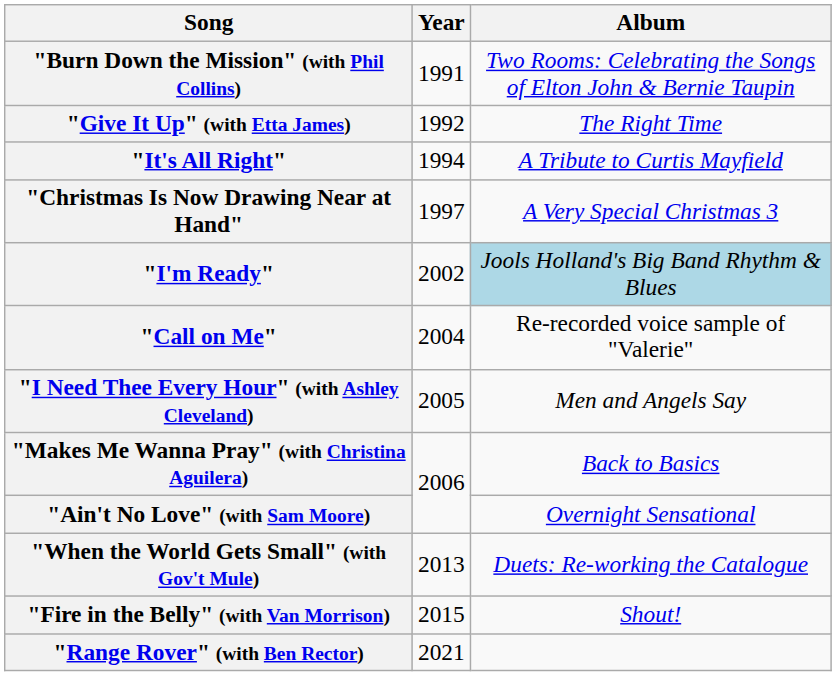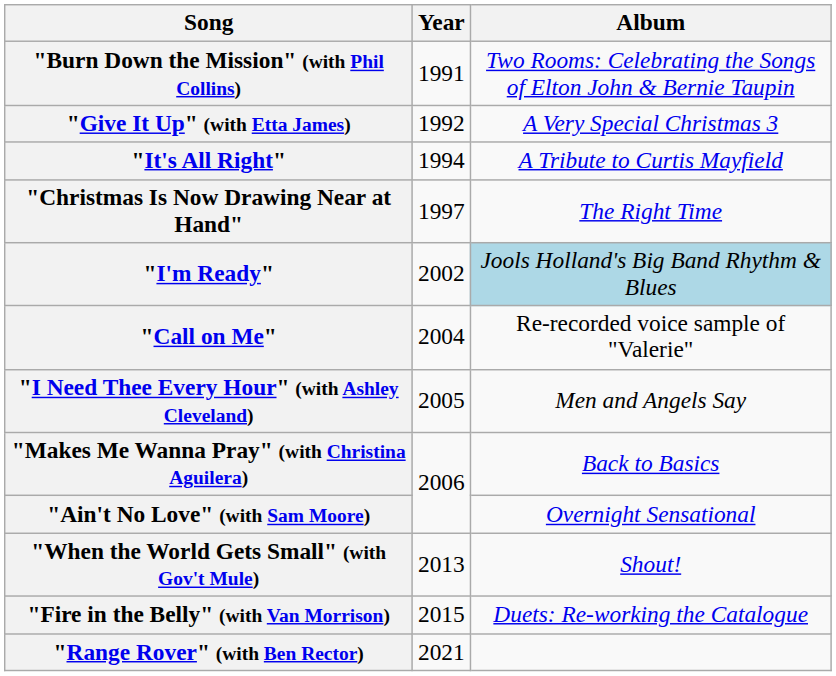"Give It Up" (with Etta James) | Album: The Right Time -> A Very Special Christmas 3
"Christmas Is Now Drawing Near at Hand" | Album: A Very Special Christmas 3 -> The Right Time
"When the World Gets Small" (with Gov't Mule) | Album: Duets: Re-working the Catalogue -> Shout!
"Fire in the Belly" (with Van Morrison) | Album: Shout! -> Duets: Re-working the Catalogue
